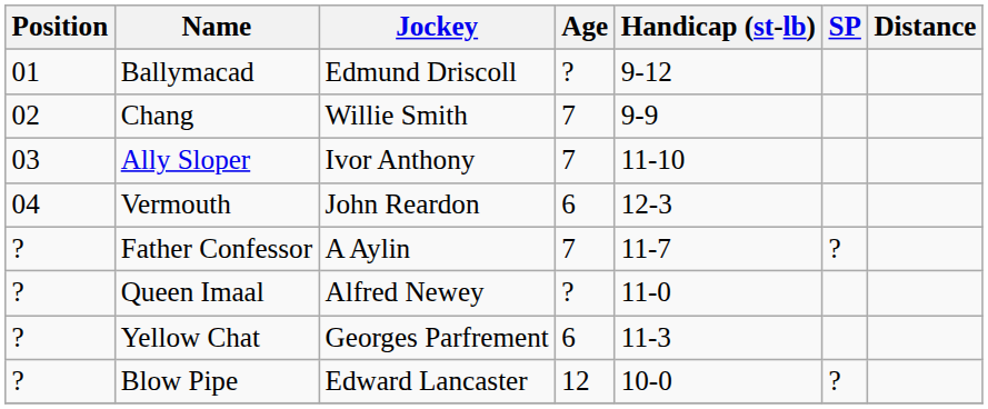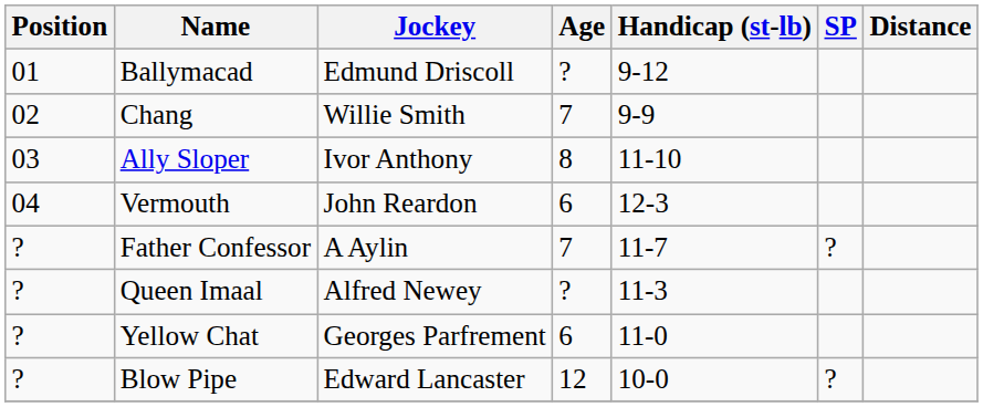Ally Sloper | Age: 7 -> 8
Queen Imaal | Handicap (st-lb): 11-0 -> 11-3
Yellow Chat | Handicap (st-lb): 11-3 -> 11-0
